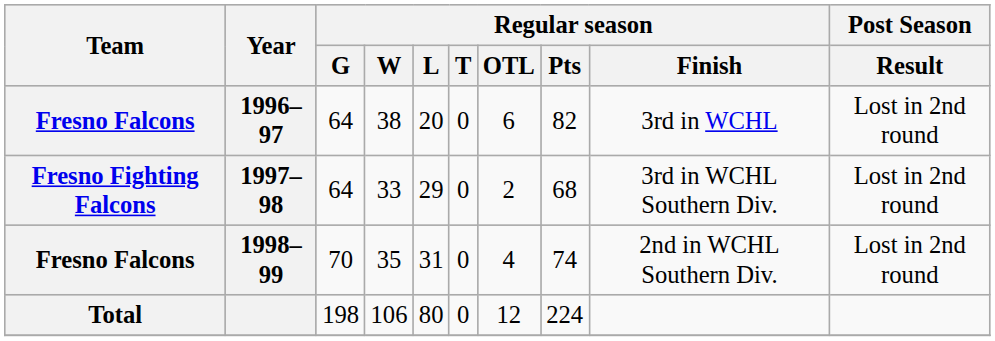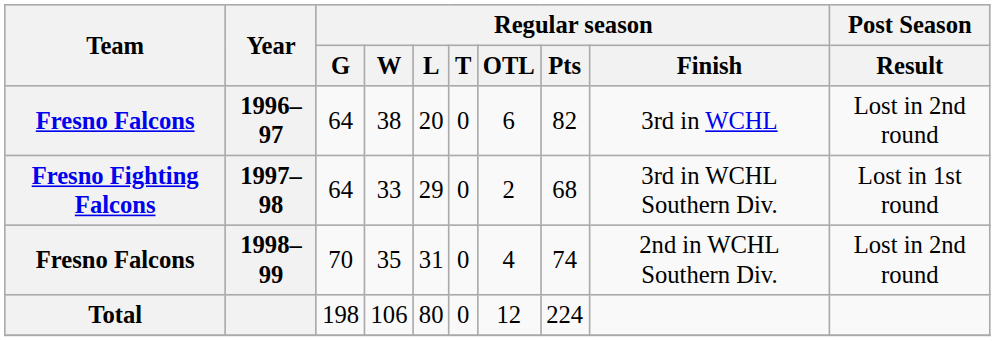1997–98 | Post Season / Result: Lost in 2nd round -> Lost in 1st round
